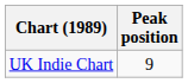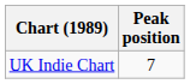UK Indie Chart | Peak position: 9 -> 7
